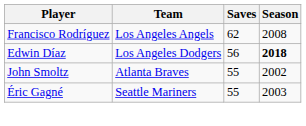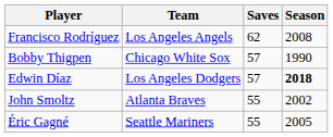+ row: Bobby Thigpen | Chicago White Sox | 57 | 1990
Edwin Díaz | Saves: 56 -> 57
Éric Gagné | Season: 2003 -> 2005
